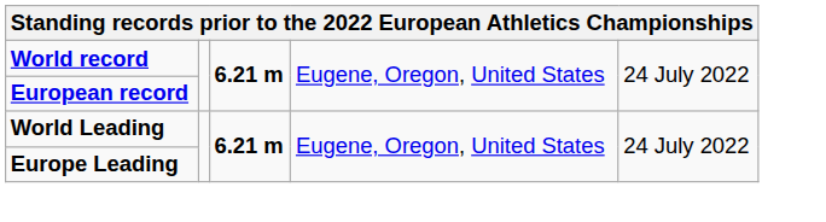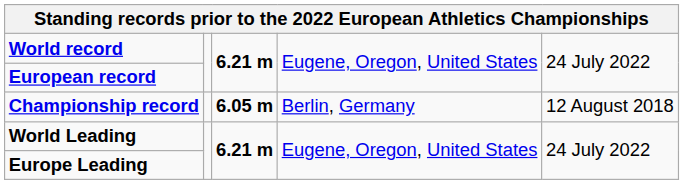+ row: Championship record | 6.05 m | Berlin, Germany | 12 August 2018
